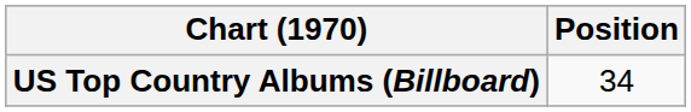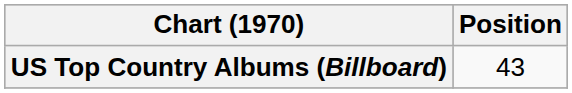US Top Country Albums (Billboard) | Position: 34 -> 43
